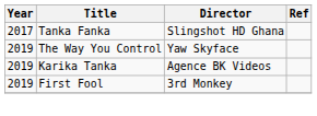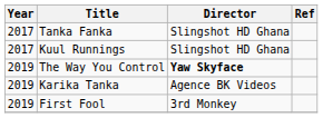+ row: 2017 | Kuul Runnings | Slingshot HD Ghana
The Way You Control | Director: normal -> bold
